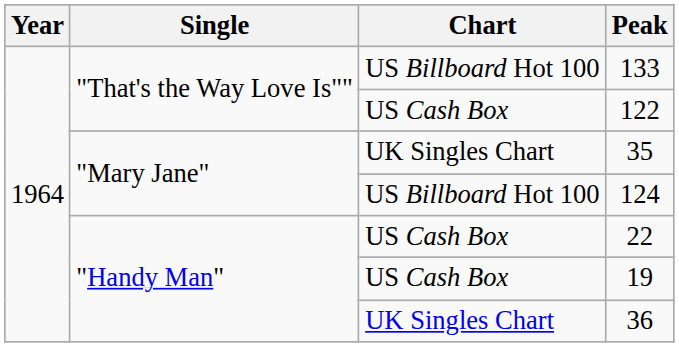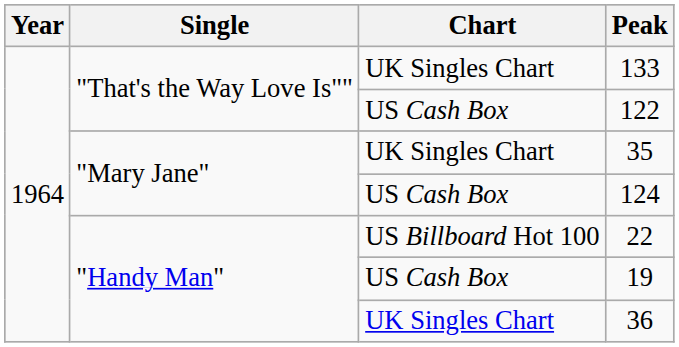133 | Chart: US Billboard Hot 100 -> UK Singles Chart
124 | Chart: US Billboard Hot 100 -> US Cash Box
22 | Chart: US Cash Box -> US Billboard Hot 100
